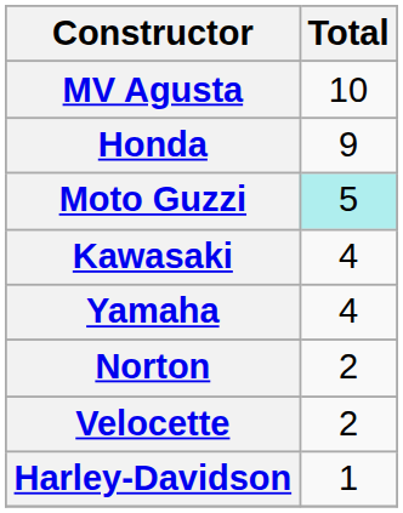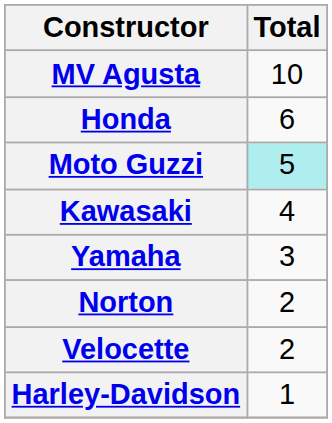Honda | Total: 9 -> 6
Yamaha | Total: 4 -> 3
